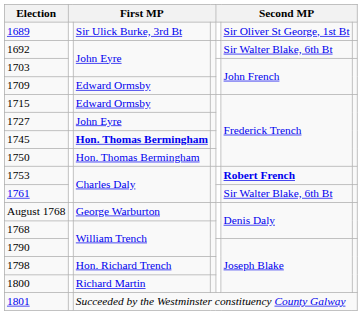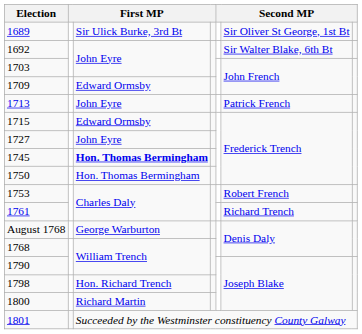+ row: 1713 | John Eyre | Patrick French
1753 | column 6: bold -> normal
1761 | column 6: Sir Walter Blake, 6th Bt -> Richard Trench
